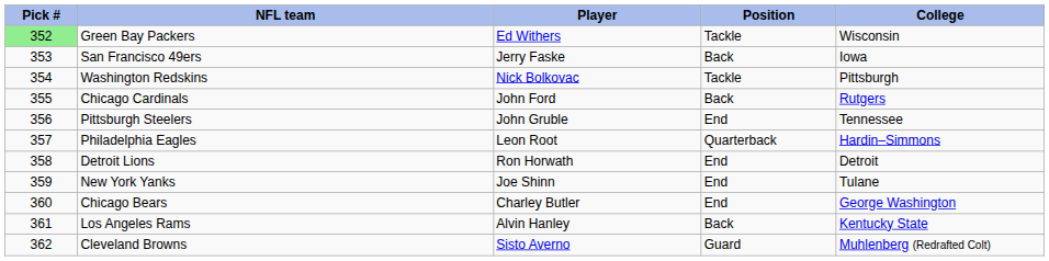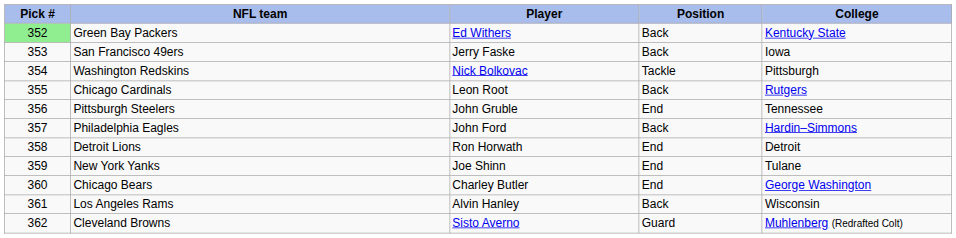Green Bay Packers | Position: Tackle -> Back
Green Bay Packers | College: Wisconsin -> Kentucky State
Chicago Cardinals | Player: John Ford -> Leon Root
Philadelphia Eagles | Player: Leon Root -> John Ford
Philadelphia Eagles | Position: Quarterback -> Back
Los Angeles Rams | College: Kentucky State -> Wisconsin
